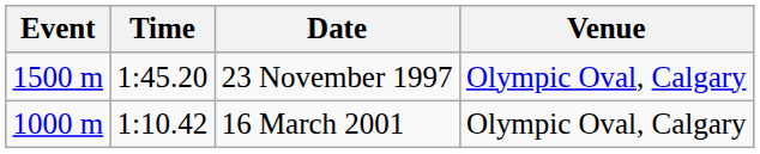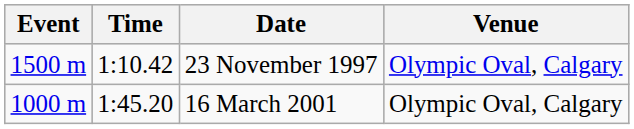23 November 1997 | Time: 1:45.20 -> 1:10.42
16 March 2001 | Time: 1:10.42 -> 1:45.20
